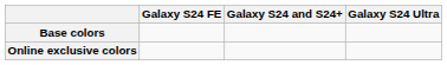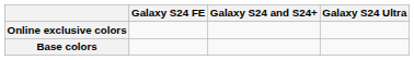rows swapped: Base colors <-> Online exclusive colors
